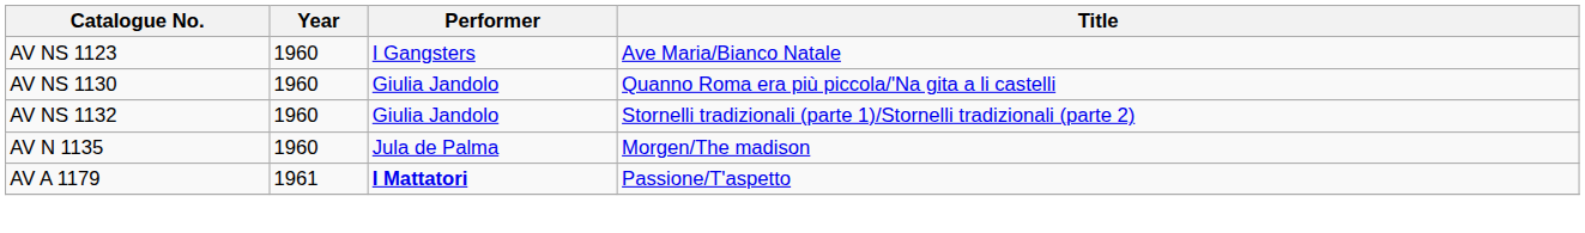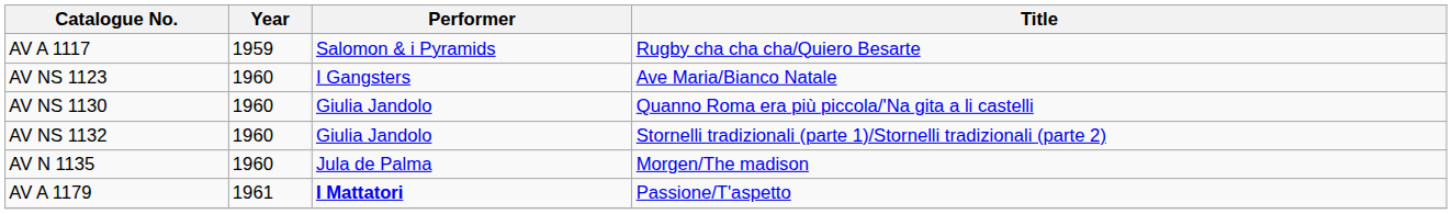+ row: AV A 1117 | 1959 | Salomon & i Pyramids | Rugby cha cha cha/Quiero Besarte
